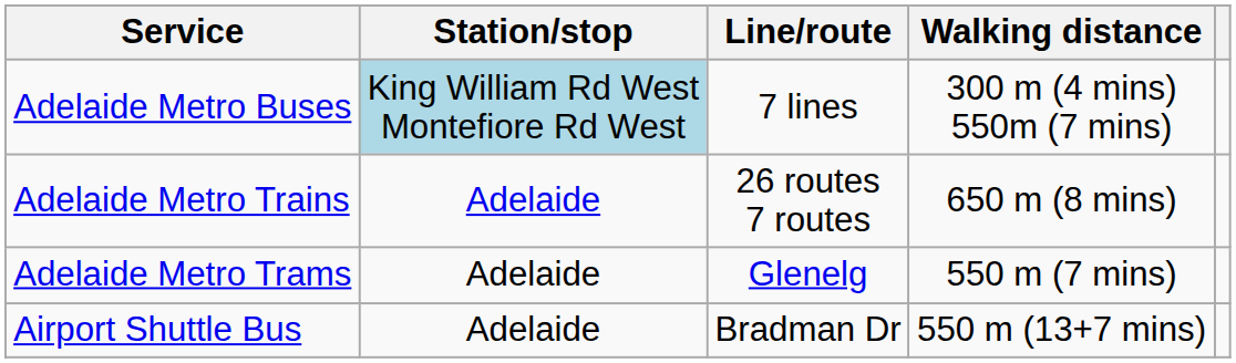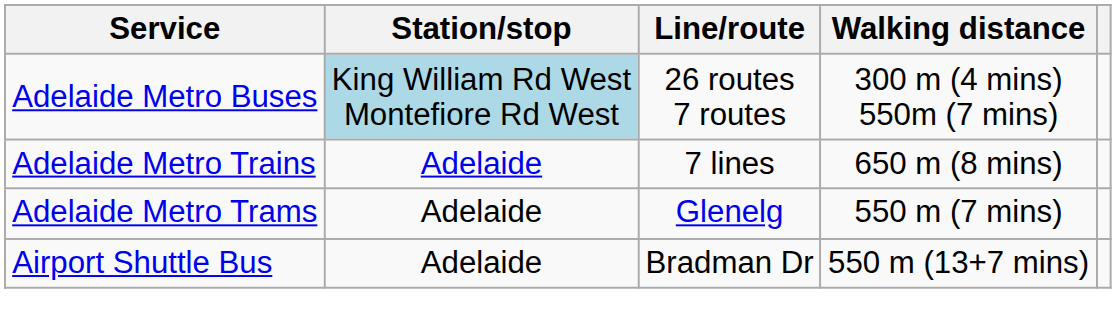Adelaide Metro Buses | Line/route: 7 lines -> 26 routes 7 routes
Adelaide Metro Trains | Line/route: 26 routes 7 routes -> 7 lines
